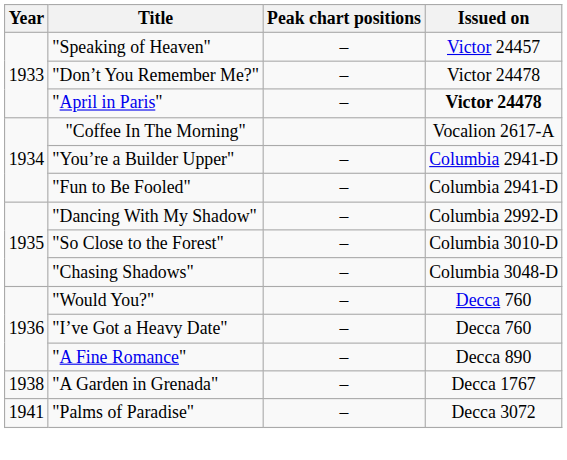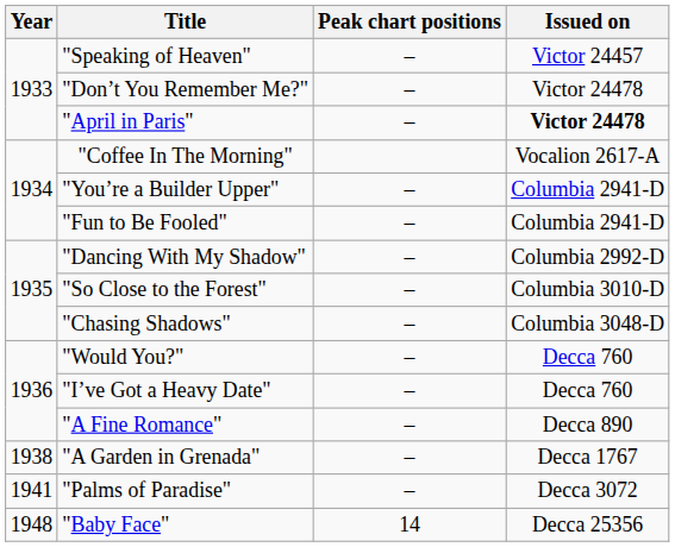+ row: 1948 | "Baby Face" | 14 | Decca 25356
